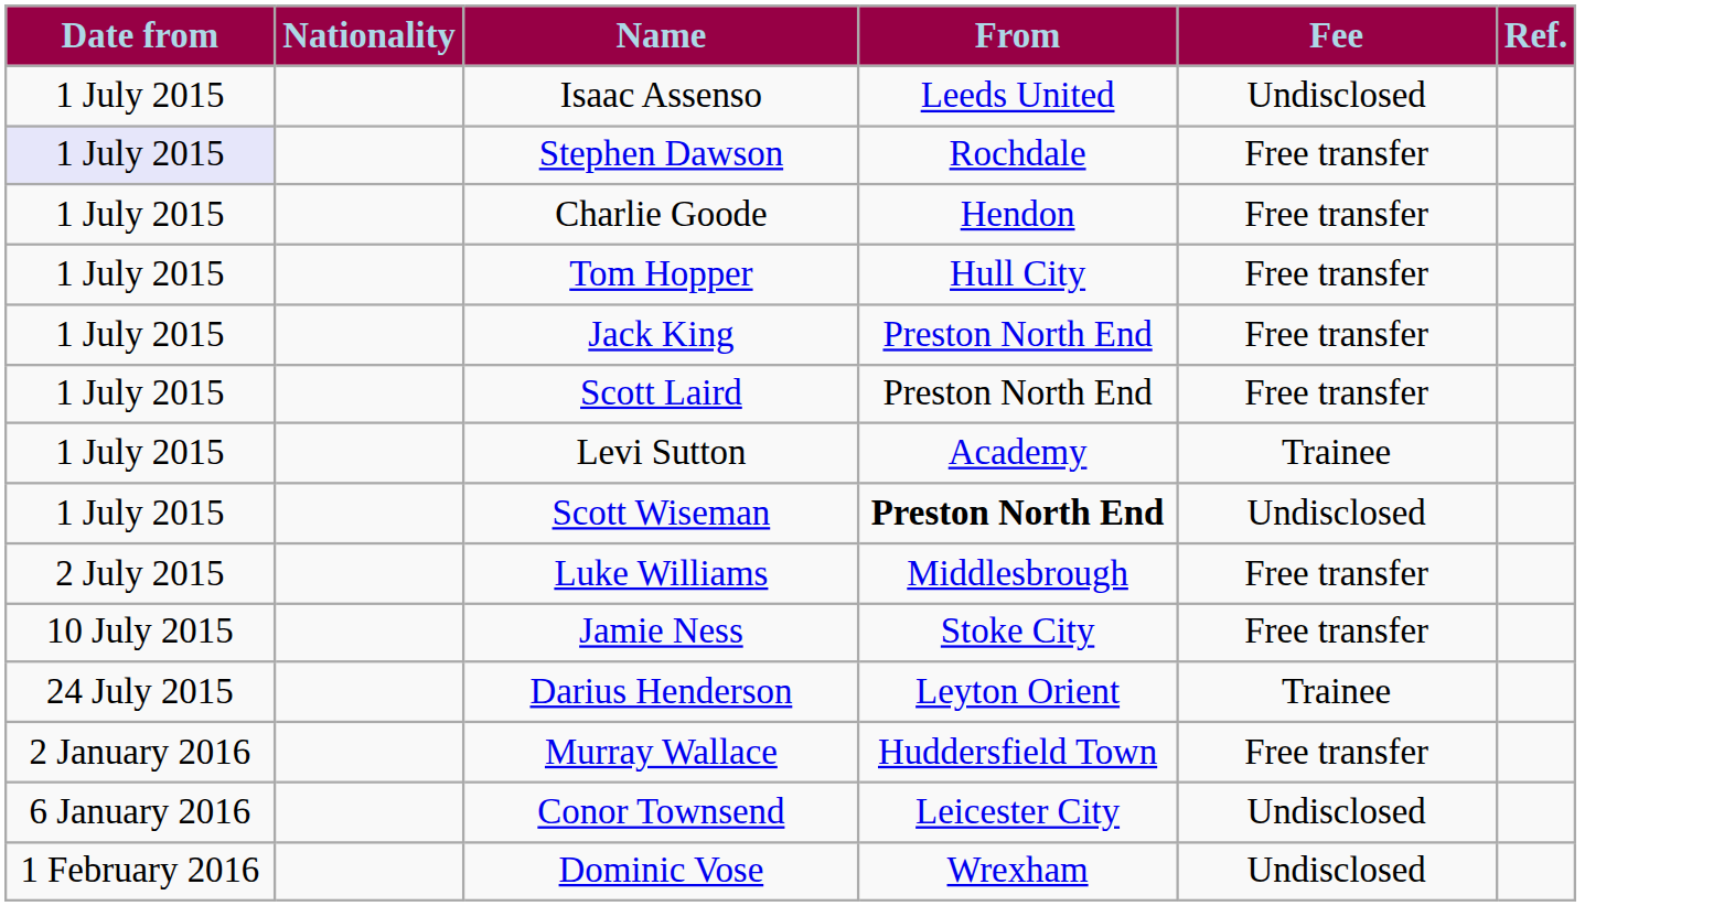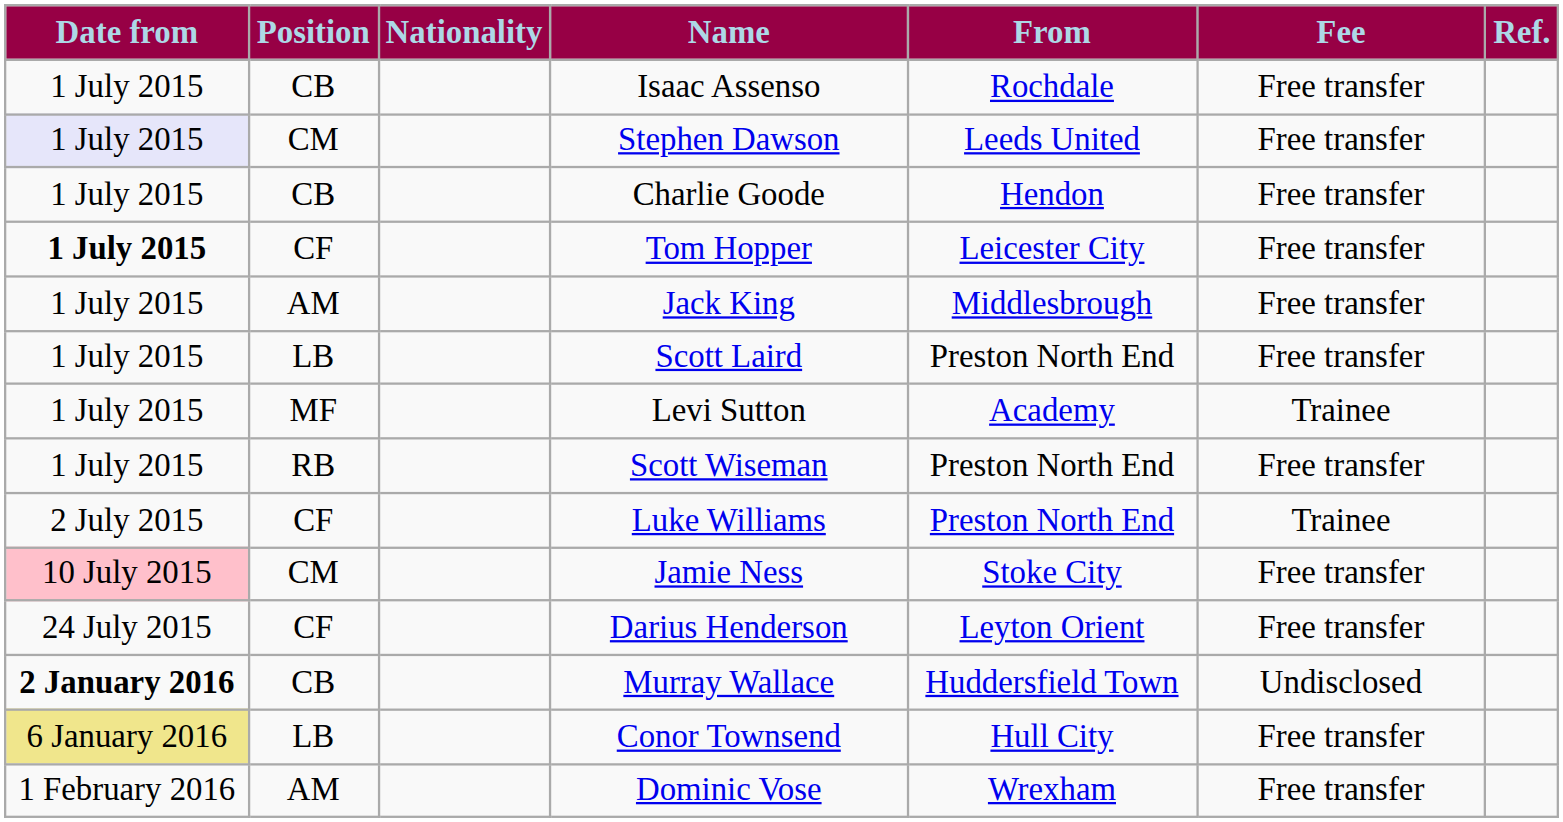+ column: Position | CB | CM | CB | CF | AM | LB | MF | RB | CF | CM | CF | CB | LB | AM
Isaac Assenso | From: Leeds United -> Rochdale
Isaac Assenso | Fee: Undisclosed -> Free transfer
Stephen Dawson | From: Rochdale -> Leeds United
Tom Hopper | Date from: normal -> bold
Tom Hopper | From: Hull City -> Leicester City
Jack King | From: Preston North End -> Middlesbrough
Scott Wiseman | From: bold -> normal
Scott Wiseman | Fee: Undisclosed -> Free transfer
Luke Williams | From: Middlesbrough -> Preston North End
Luke Williams | Fee: Free transfer -> Trainee
Jamie Ness | Date from: no background -> pink background
Darius Henderson | Fee: Trainee -> Free transfer
Murray Wallace | Date from: normal -> bold
Murray Wallace | Fee: Free transfer -> Undisclosed
Conor Townsend | Date from: no background -> khaki background
Conor Townsend | From: Leicester City -> Hull City
Conor Townsend | Fee: Undisclosed -> Free transfer
Dominic Vose | Fee: Undisclosed -> Free transfer
